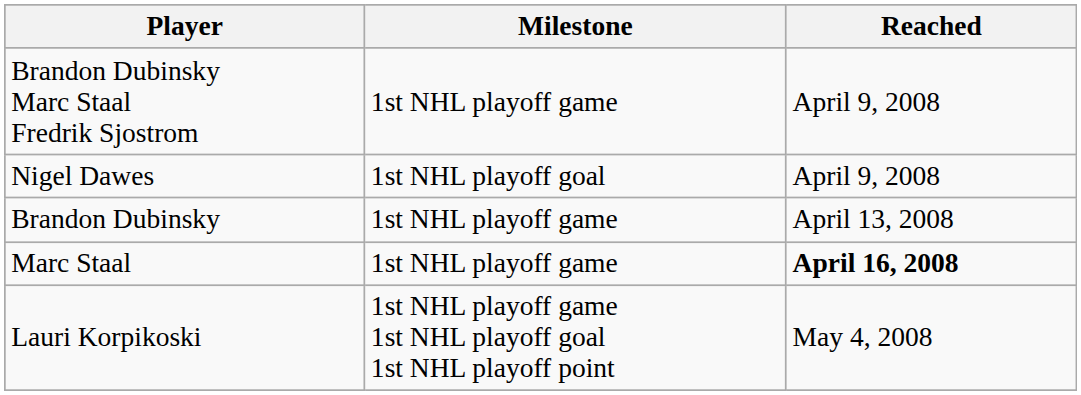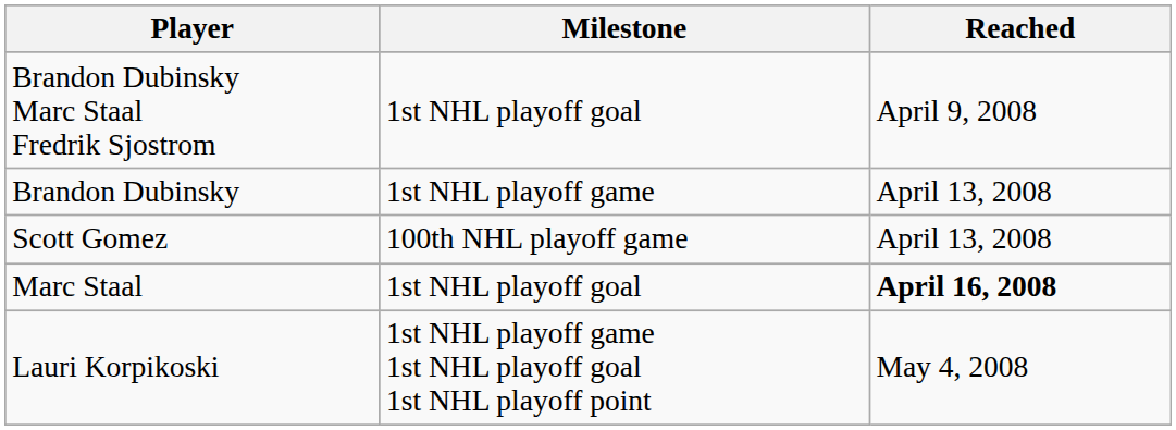Brandon Dubinsky Marc Staal Fredrik Sjostrom | Milestone: 1st NHL playoff game -> 1st NHL playoff goal
- row: Nigel Dawes | 1st NHL playoff goal | April 9, 2008
+ row: Scott Gomez | 100th NHL playoff game | April 13, 2008
Marc Staal | Milestone: 1st NHL playoff game -> 1st NHL playoff goal
